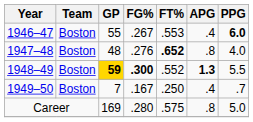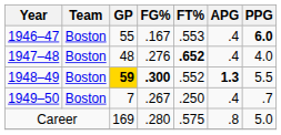1946–47 | FG%: .267 -> .167
1947–48 | APG: .8 -> .4
1949–50 | FG%: .167 -> .267
